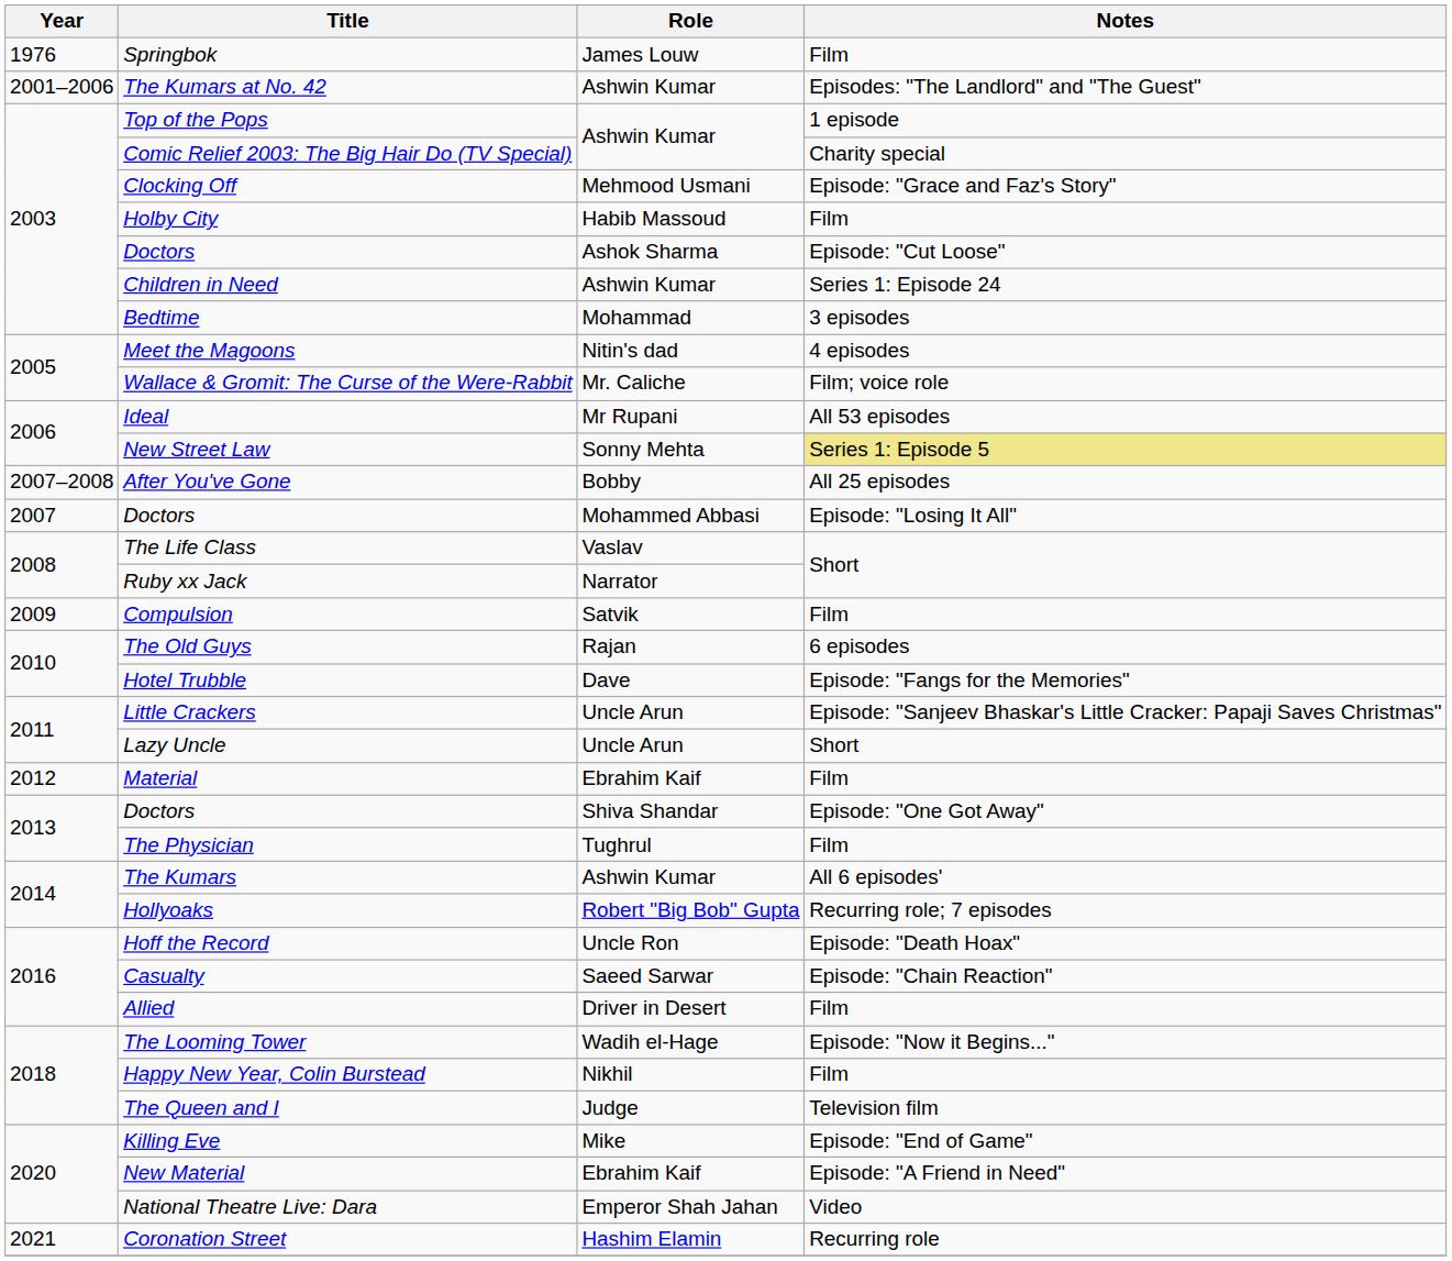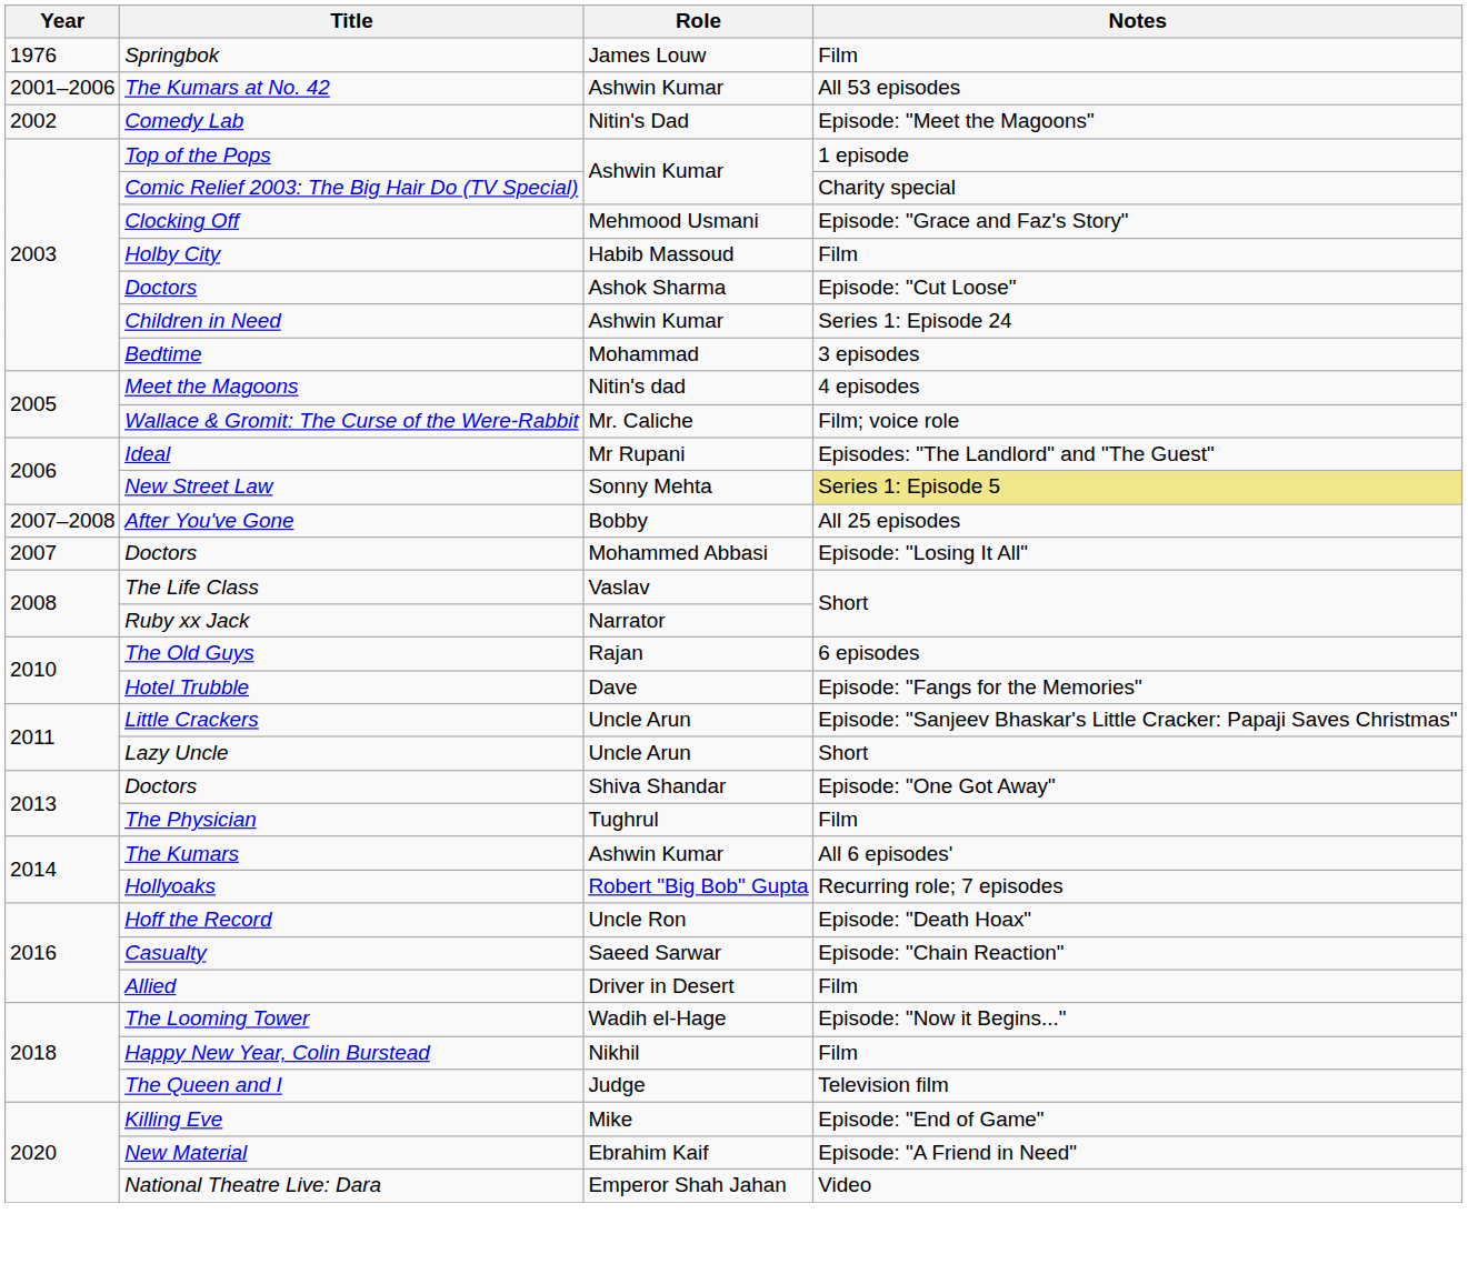The Kumars at No. 42 | Notes: Episodes: "The Landlord" and "The Guest" -> All 53 episodes
+ row: 2002 | Comedy Lab | Nitin's Dad | Episode: "Meet the Magoons"
Ideal | Notes: All 53 episodes -> Episodes: "The Landlord" and "The Guest"
- row: 2009 | Compulsion | Satvik | Film
- row: 2012 | Material | Ebrahim Kaif | Film
- row: 2021 | Coronation Street | Hashim Elamin | Recurring role
